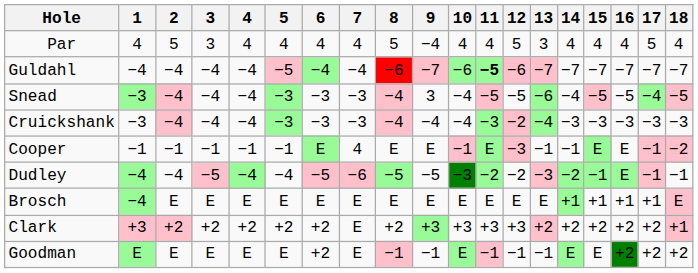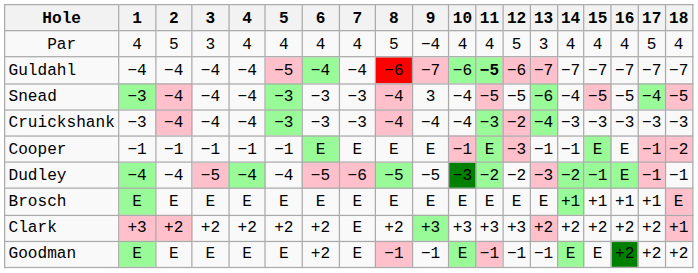Cooper | 7: 4 -> E
Brosch | 1: −4 -> E
